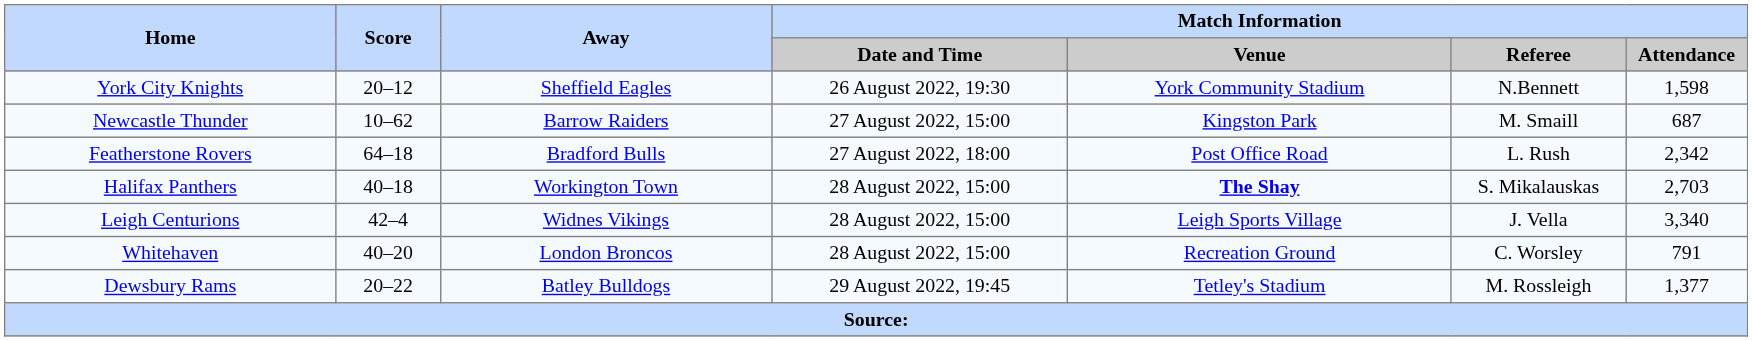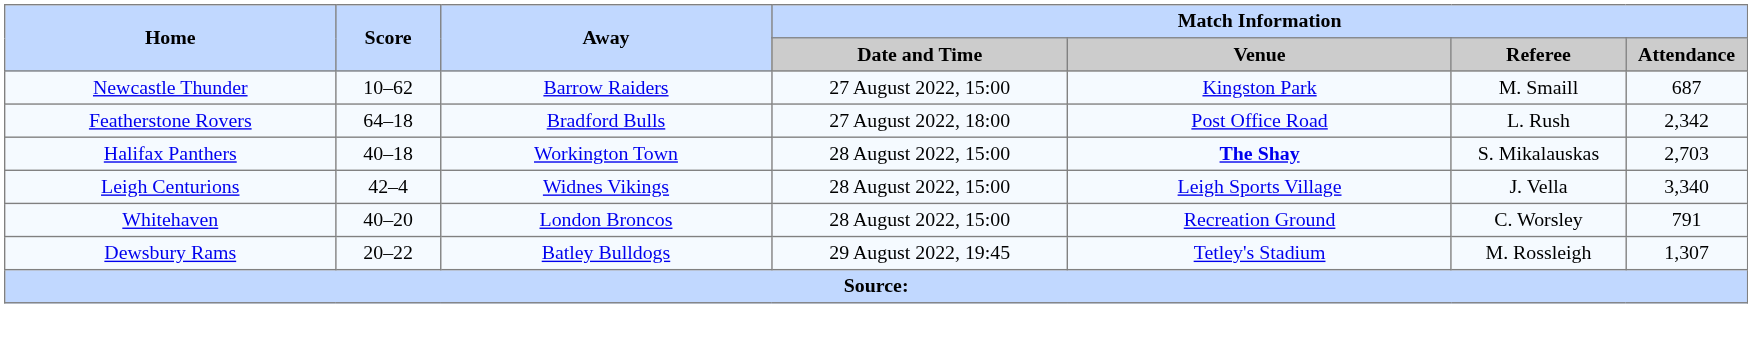- row: York City Knights | 20–12 | Sheffield Eagles | 26 August 2022, 19:30 | York Community Stadium | N.Bennett | 1,598
Dewsbury Rams | Match Information / Attendance: 1,377 -> 1,307
